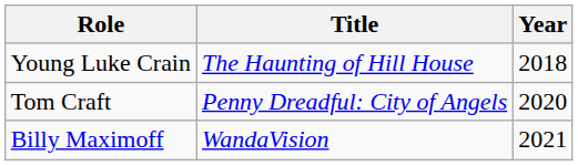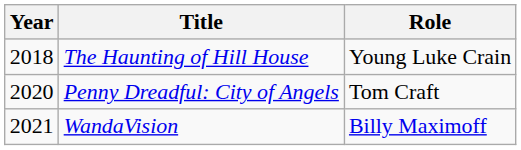columns swapped: Year <-> Role
